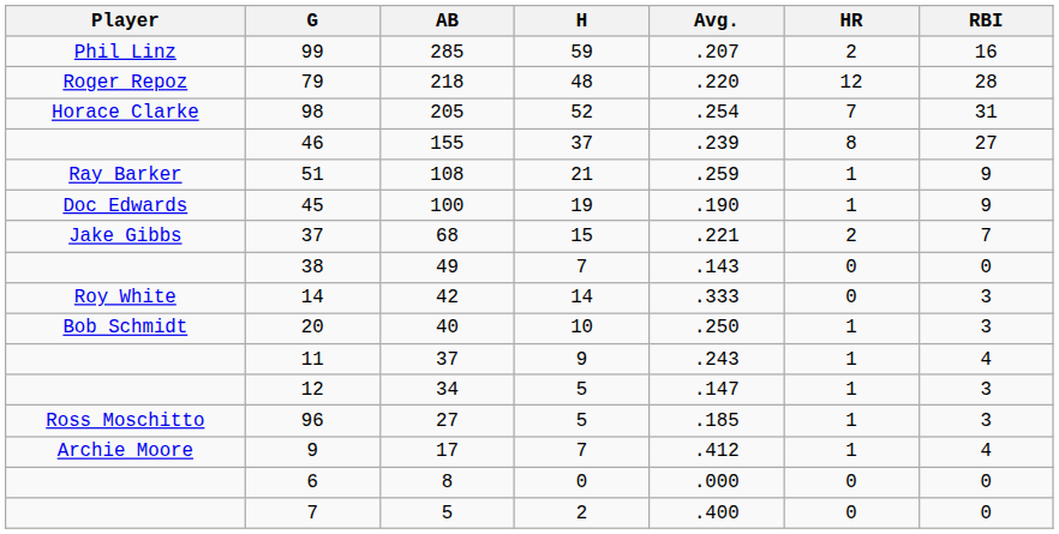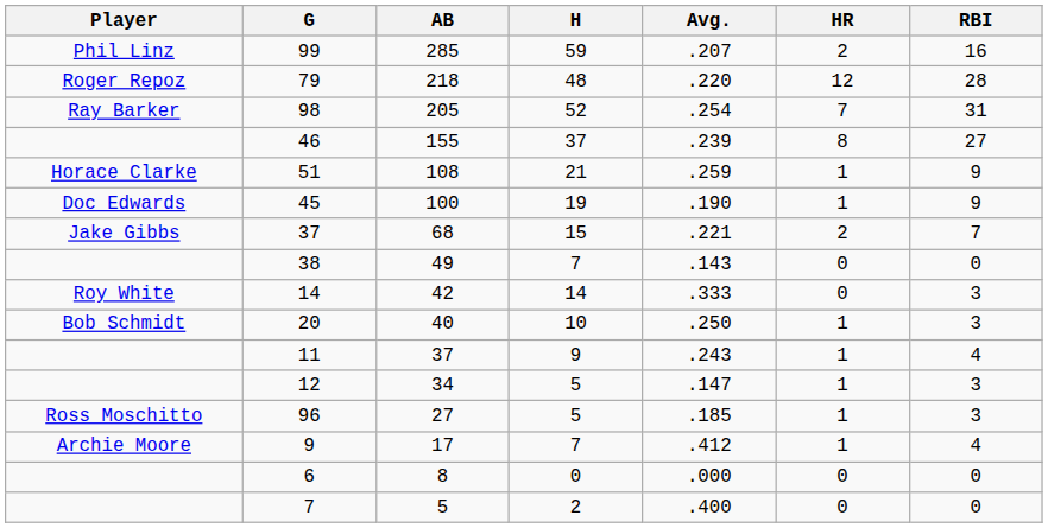98 | Player: Horace Clarke -> Ray Barker
51 | Player: Ray Barker -> Horace Clarke
